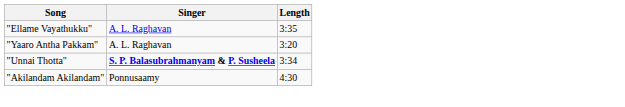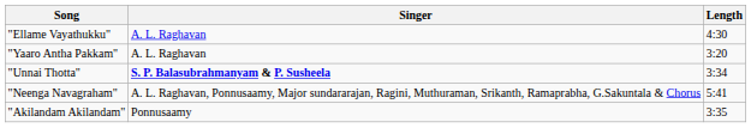"Ellame Vayathukku" | Length: 3:35 -> 4:30
+ row: "Neenga Navagraham" | A. L. Raghavan, Ponnusaamy, Major sundararajan, Ragini, Muthuraman, Srikanth, Ramaprabha, G.Sakuntala & Chorus | 5:41
"Akilandam Akilandam" | Length: 4:30 -> 3:35
